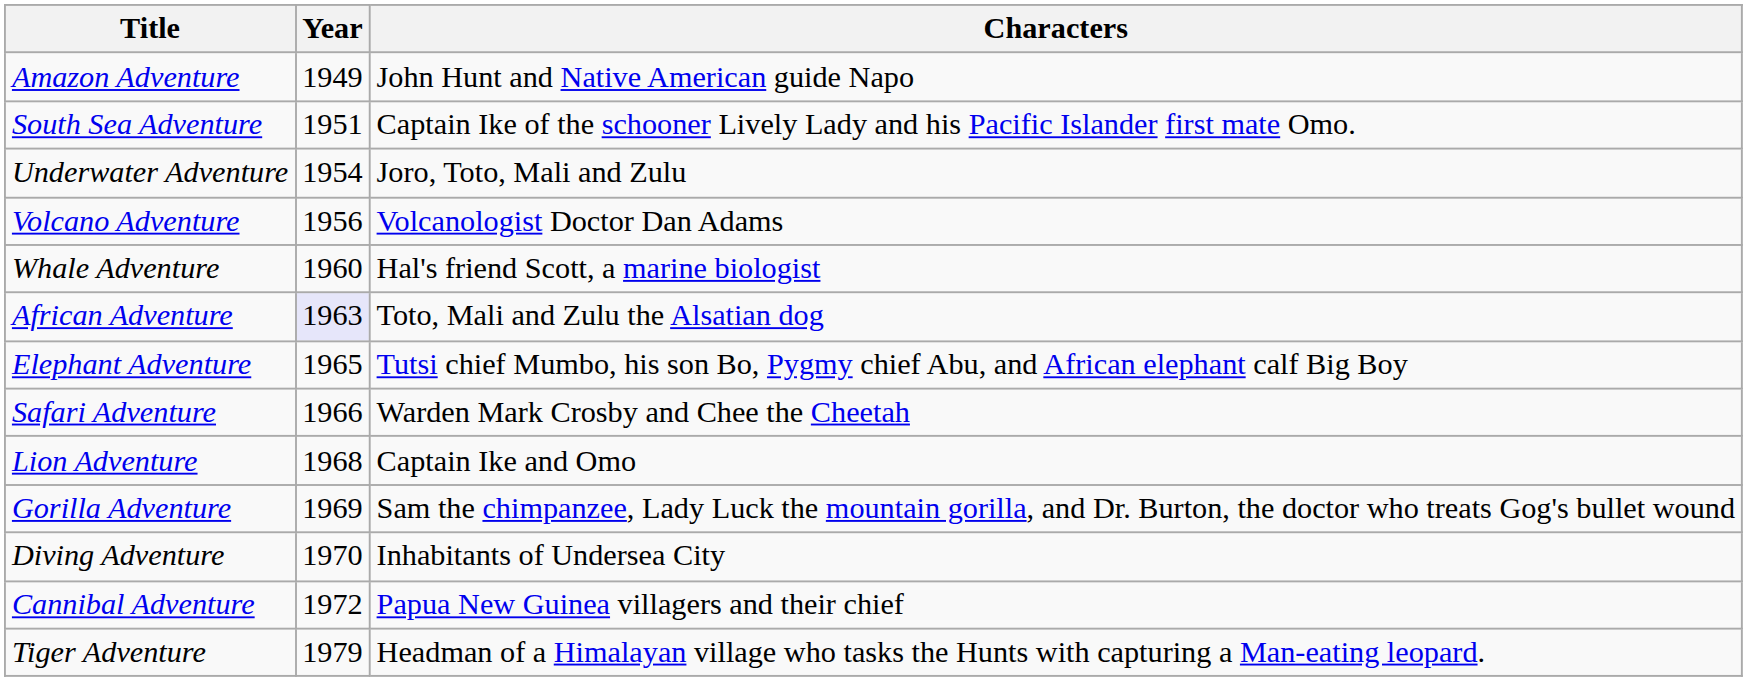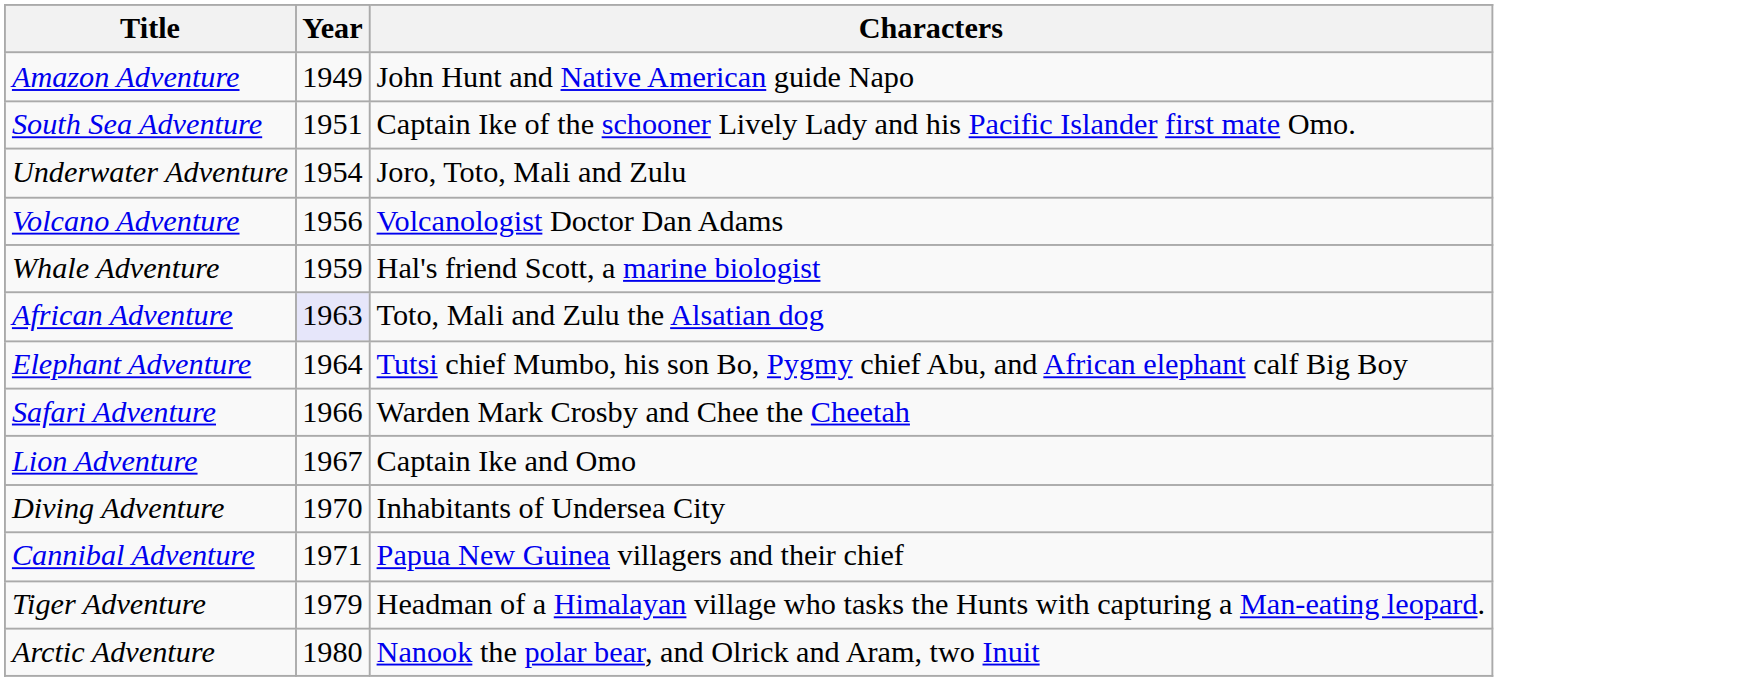Whale Adventure | Year: 1960 -> 1959
Elephant Adventure | Year: 1965 -> 1964
Lion Adventure | Year: 1968 -> 1967
- row: Gorilla Adventure | 1969 | Sam the chimpanzee, Lady Luck the mountain gorilla, and Dr. Burton, the doctor who treats Gog's bullet wound
Cannibal Adventure | Year: 1972 -> 1971
+ row: Arctic Adventure | 1980 | Nanook the polar bear, and Olrick and Aram, two Inuit
